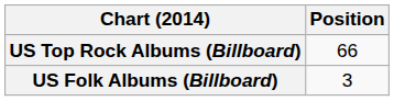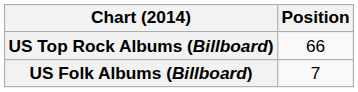US Folk Albums (Billboard) | Position: 3 -> 7
